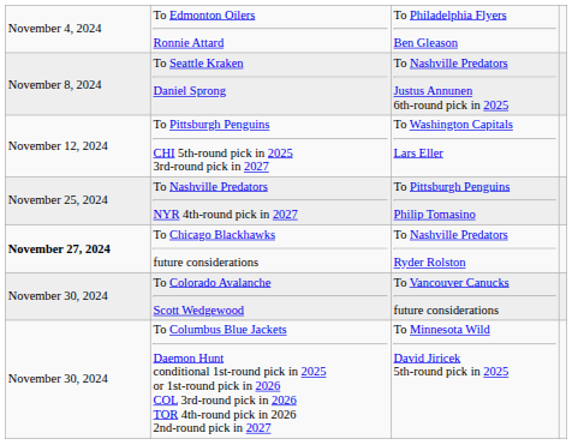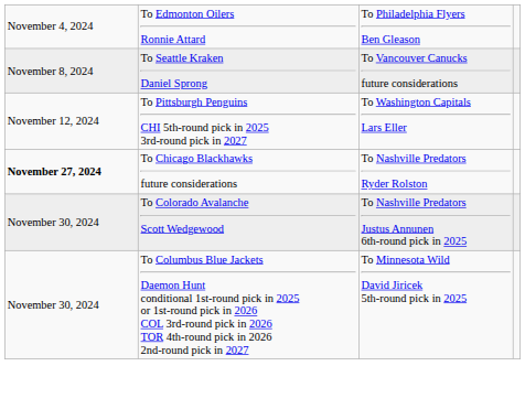To Seattle Kraken Daniel Sprong | column 3: To Nashville Predators Justus Annunen 6th-round pick in 2025 -> To Vancouver Canucks future considerations
- row: November 25, 2024 | To Nashville Predators NYR 4th-round pick in 2027 | To Pittsburgh Penguins Philip Tomasino
To Colorado Avalanche Scott Wedgewood | column 3: To Vancouver Canucks future considerations -> To Nashville Predators Justus Annunen 6th-round pick in 2025
